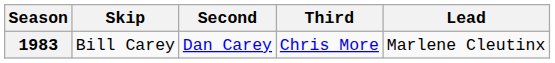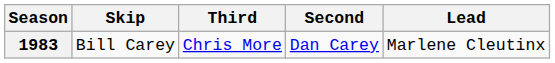columns swapped: Third <-> Second
